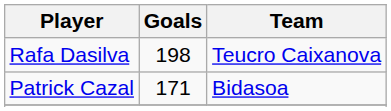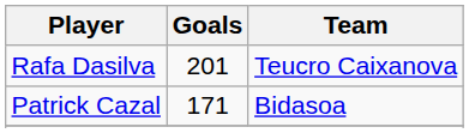Rafa Dasilva | Goals: 198 -> 201
